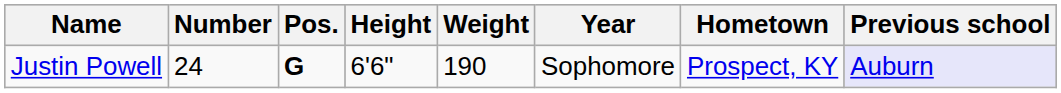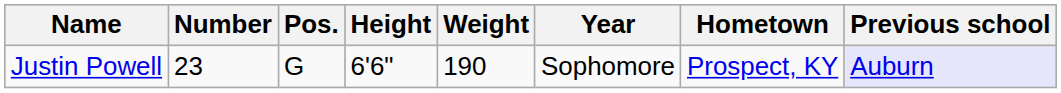Justin Powell | Number: 24 -> 23
Justin Powell | Pos.: bold -> normal
